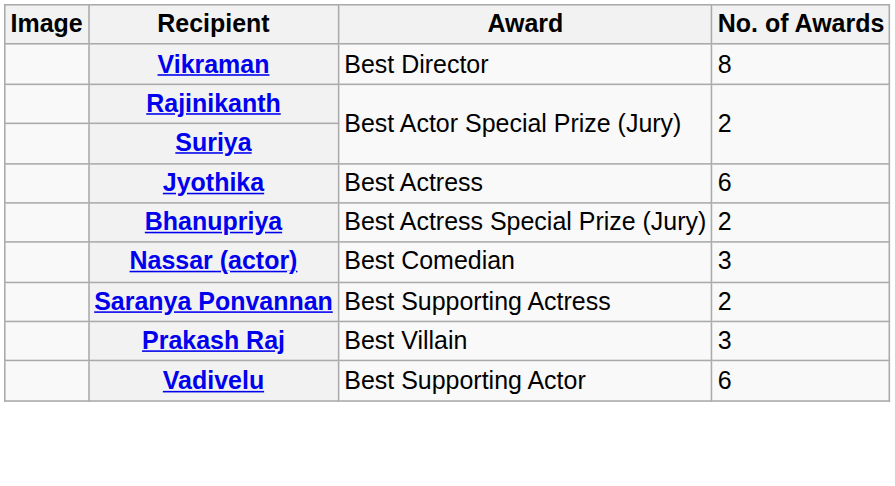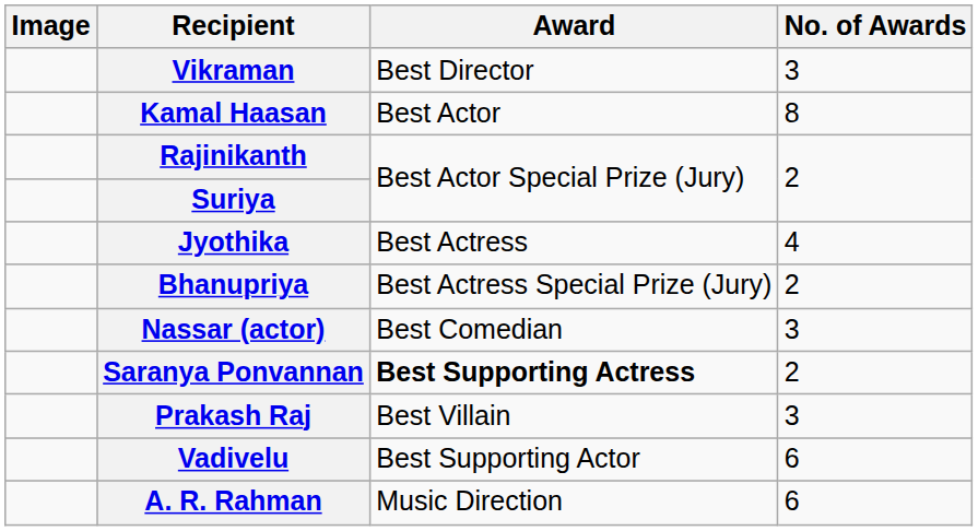Vikraman | No. of Awards: 8 -> 3
+ row: Kamal Haasan | Best Actor | 8
Jyothika | No. of Awards: 6 -> 4
Saranya Ponvannan | Award: normal -> bold
+ row: A. R. Rahman | Music Direction | 6
